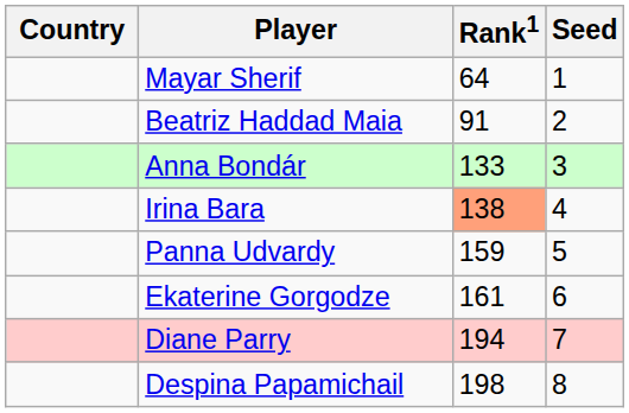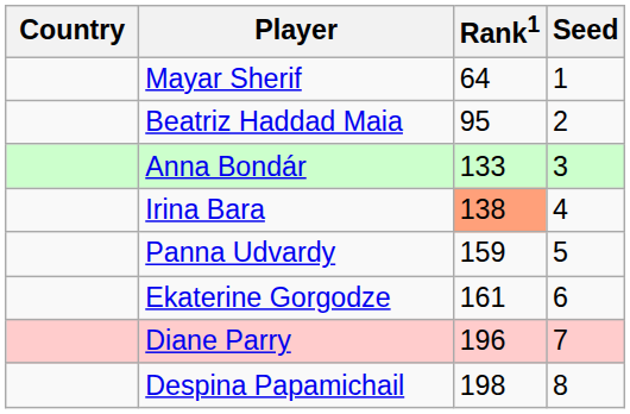Beatriz Haddad Maia | Rank1: 91 -> 95
Diane Parry | Rank1: 194 -> 196
